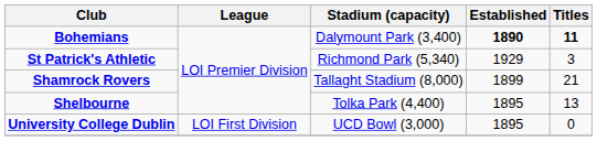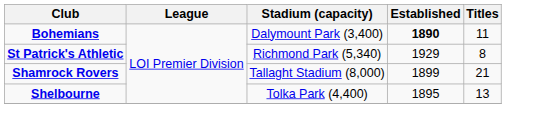Bohemians | Titles: bold -> normal
St Patrick's Athletic | Titles: 3 -> 8
- row: University College Dublin | LOI First Division | UCD Bowl (3,000) | 1895 | 0
